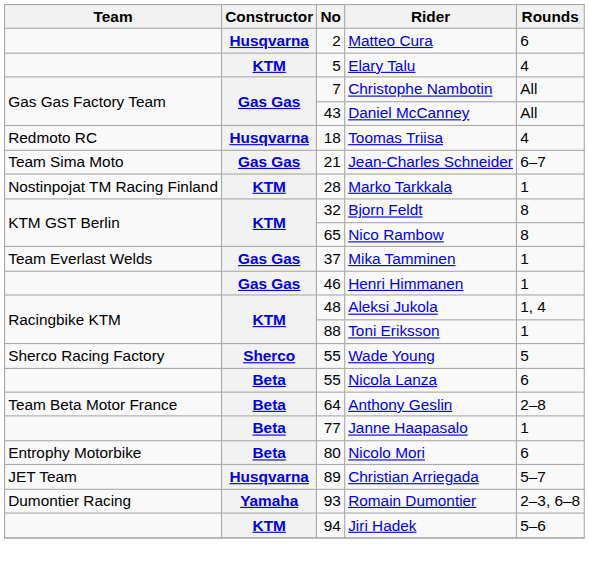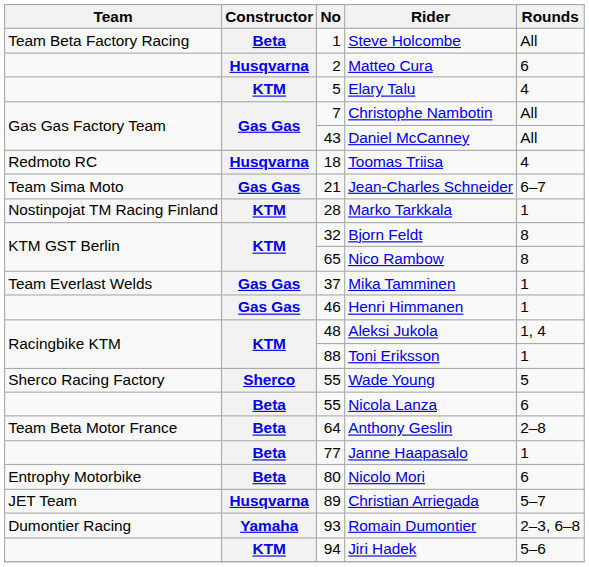+ row: Team Beta Factory Racing | Beta | 1 | Steve Holcombe | All
